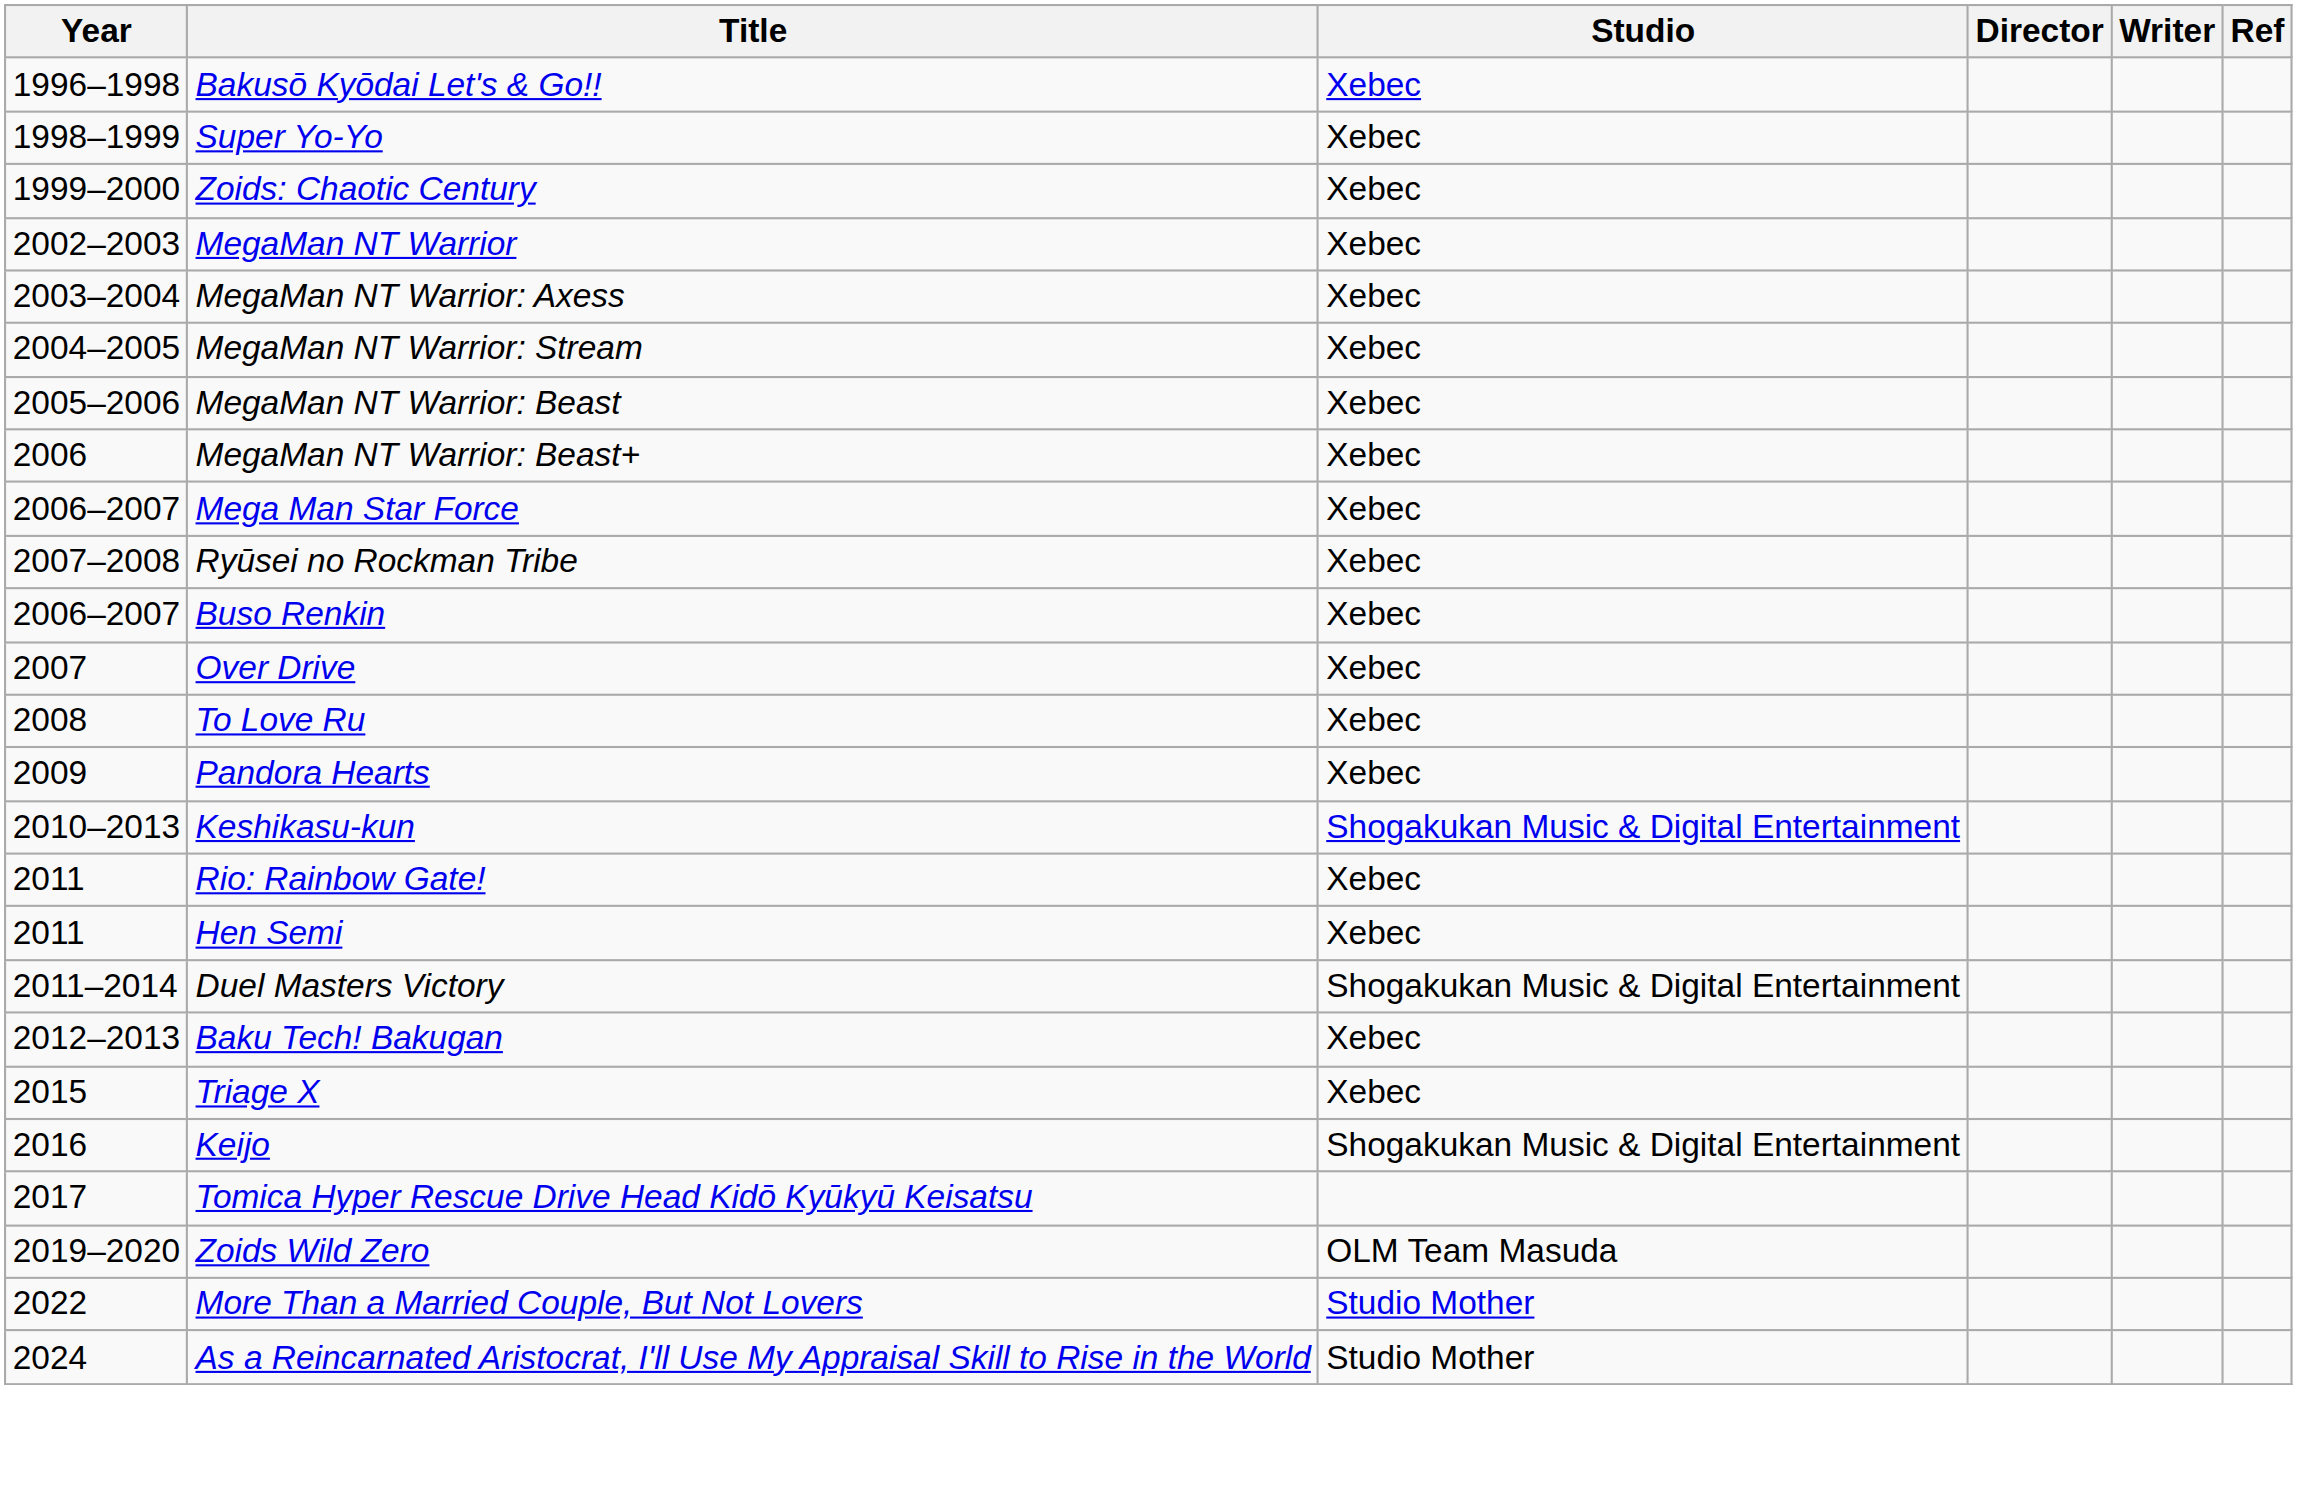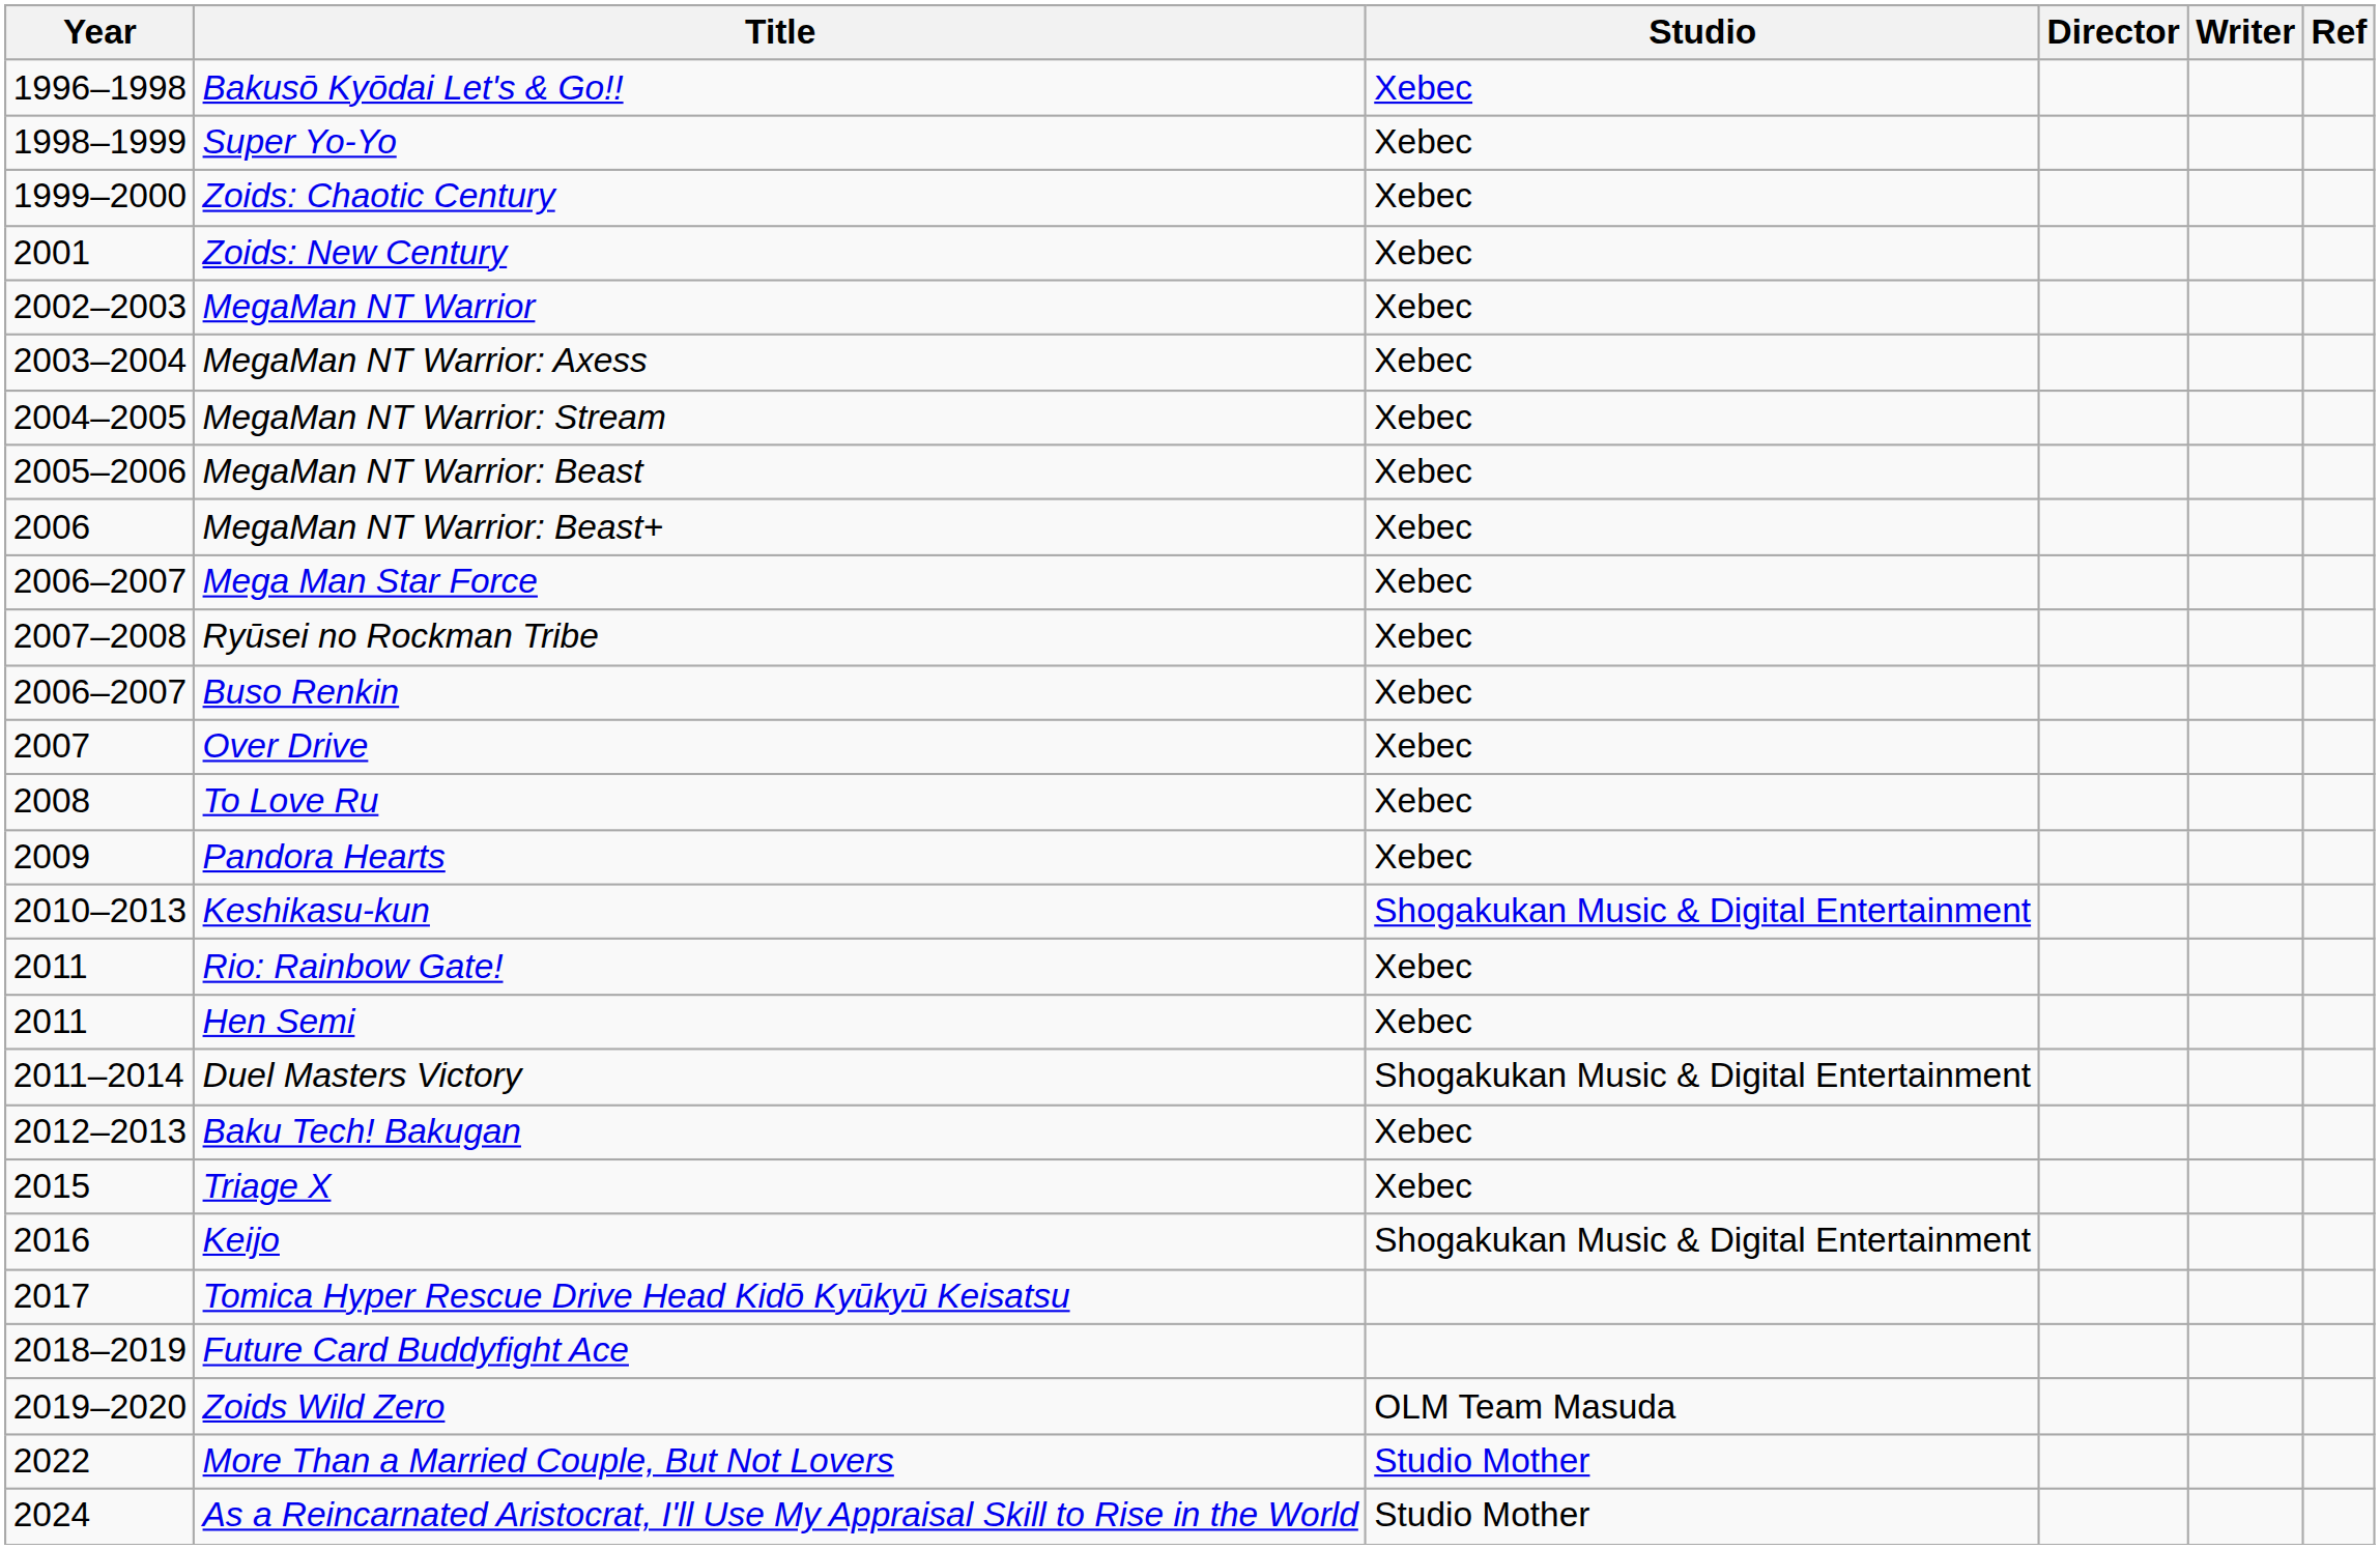+ row: 2001 | Zoids: New Century | Xebec
+ row: 2018–2019 | Future Card Buddyfight Ace
